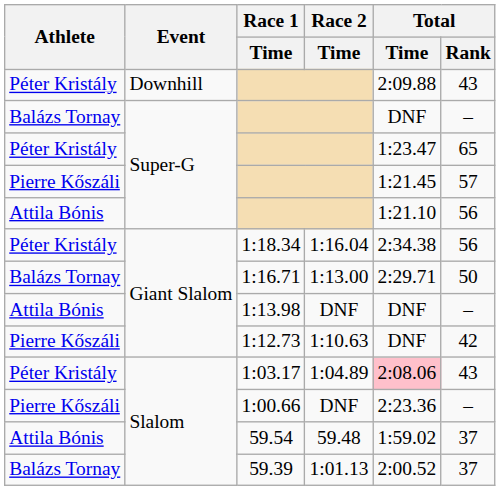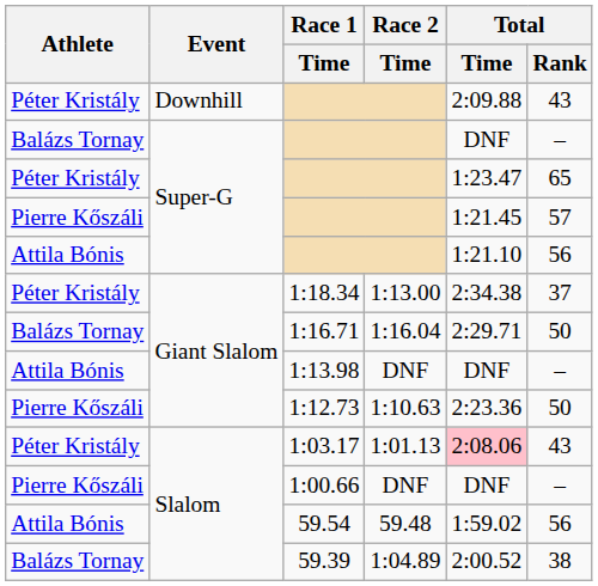1:18.34 | Race 2 / Time: 1:16.04 -> 1:13.00
1:18.34 | Total / Rank: 56 -> 37
1:16.71 | Race 2 / Time: 1:13.00 -> 1:16.04
1:12.73 | Total / Time: DNF -> 2:23.36
1:12.73 | Total / Rank: 42 -> 50
1:03.17 | Race 2 / Time: 1:04.89 -> 1:01.13
1:00.66 | Total / Time: 2:23.36 -> DNF
59.54 | Total / Rank: 37 -> 56
59.39 | Race 2 / Time: 1:01.13 -> 1:04.89
59.39 | Total / Rank: 37 -> 38
